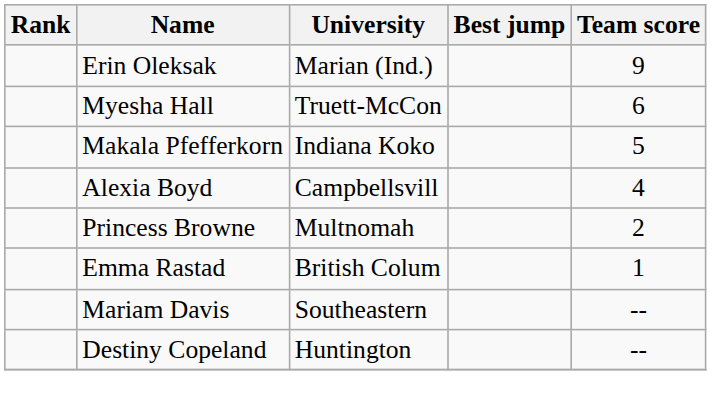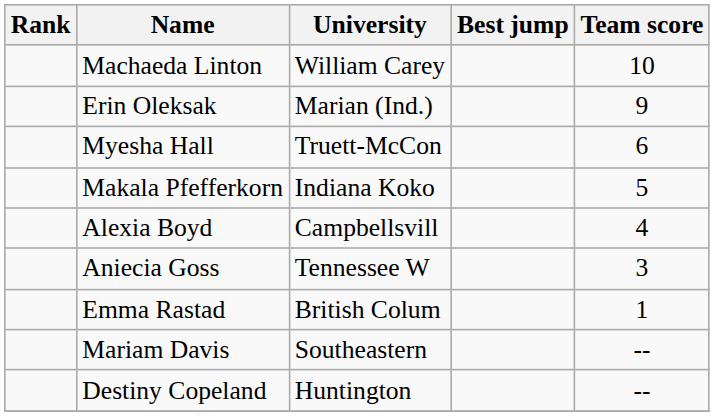+ row: Machaeda Linton | William Carey | 10
+ row: Aniecia Goss | Tennessee W | 3
- row: Princess Browne | Multnomah | 2
